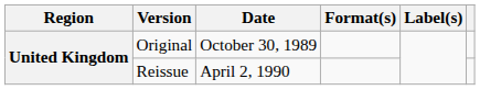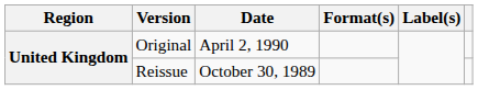Original | Date: October 30, 1989 -> April 2, 1990
Reissue | Date: April 2, 1990 -> October 30, 1989
